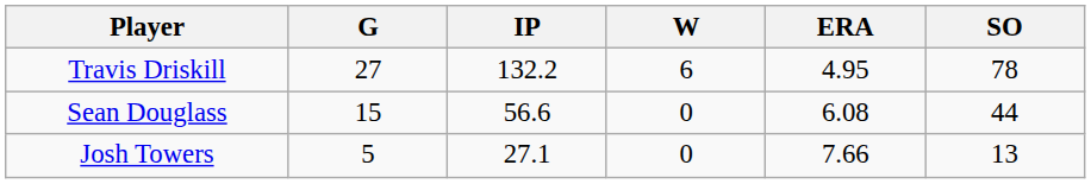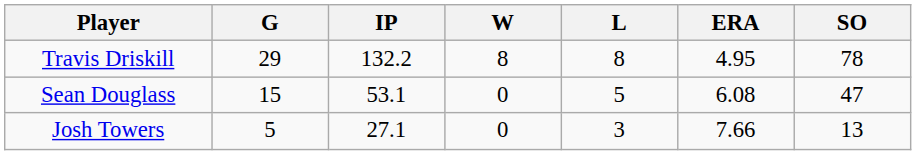+ column: L | 8 | 5 | 3
Travis Driskill | G: 27 -> 29
Travis Driskill | W: 6 -> 8
Sean Douglass | IP: 56.6 -> 53.1
Sean Douglass | SO: 44 -> 47
